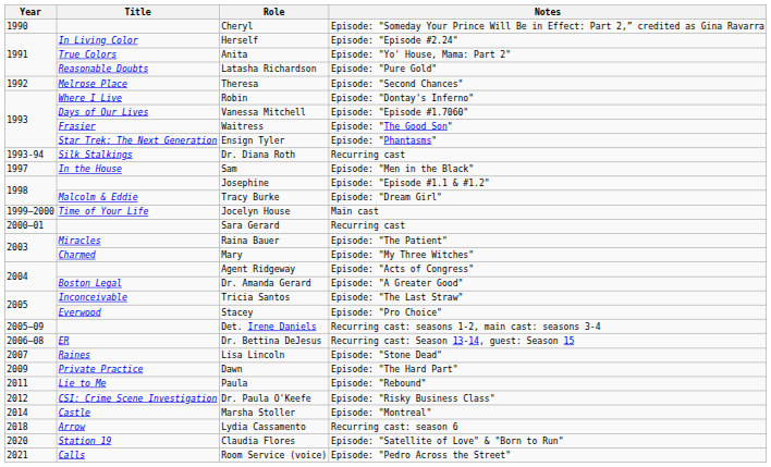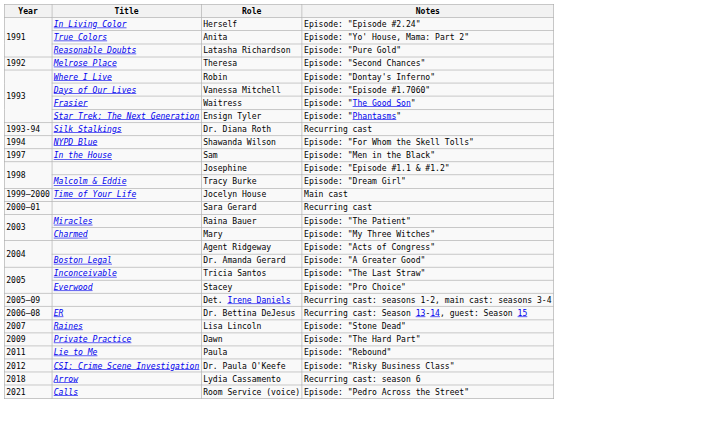- row: 1990 | Cheryl | Episode: "Someday Your Prince Will Be in Effect: Part 2,” credited as Gina Ravarra
+ row: 1994 | NYPD Blue | Shawanda Wilson | Episode: "For Whom the Skell Tolls"
- row: 2014 | Castle | Marsha Stoller | Episode: "Montreal"
- row: 2020 | Station 19 | Claudia Flores | Episode: "Satellite of Love" & "Born to Run"
